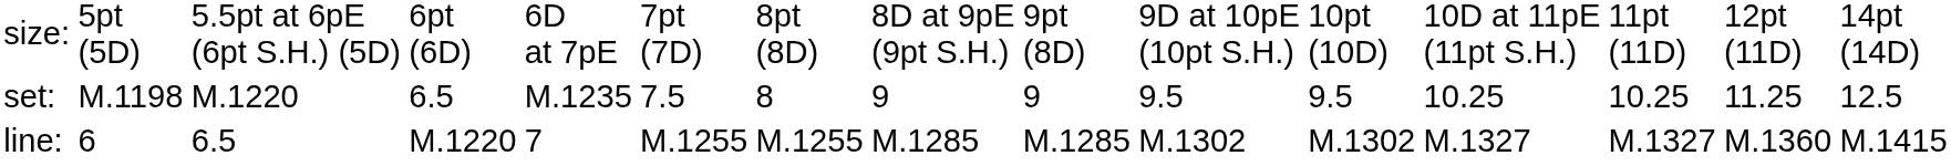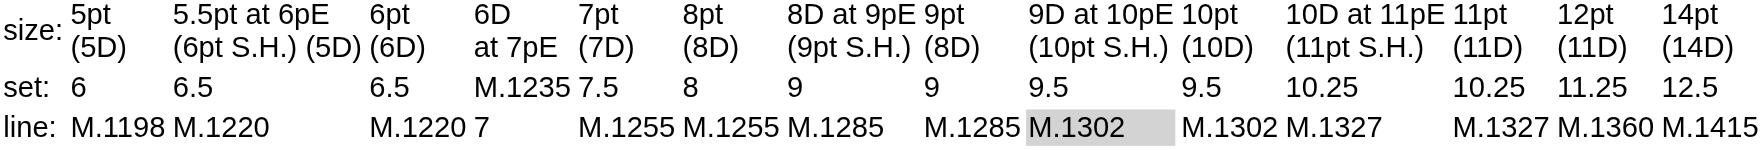set: | column 2: M.1198 -> 6
set: | column 3: M.1220 -> 6.5
line: | column 2: 6 -> M.1198
line: | column 3: 6.5 -> M.1220
line: | column 10: no background -> lightgrey background
